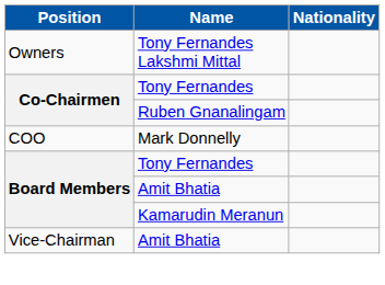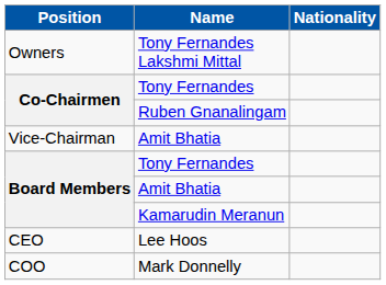rows swapped: Vice-Chairman / Amit Bhatia <-> Mark Donnelly
+ row: CEO | Lee Hoos
